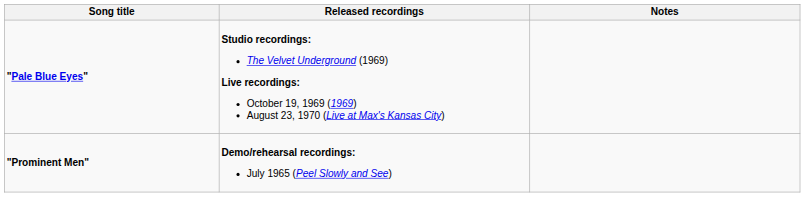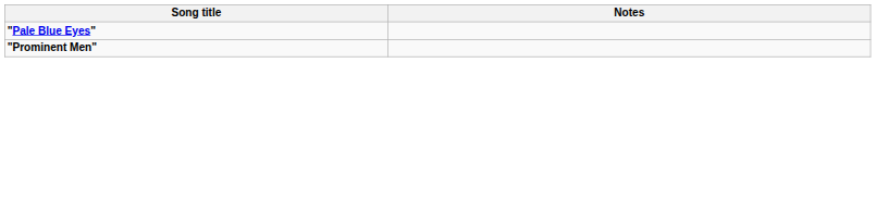- column: Released recordings | Studio recordings: The Velvet Underground (1969) Live recordings: October 19, 1969 (1969) August 23, 1970 (Live at Max's Kansas City) | Demo/rehearsal recordings: July 1965 (Peel Slowly and See)
